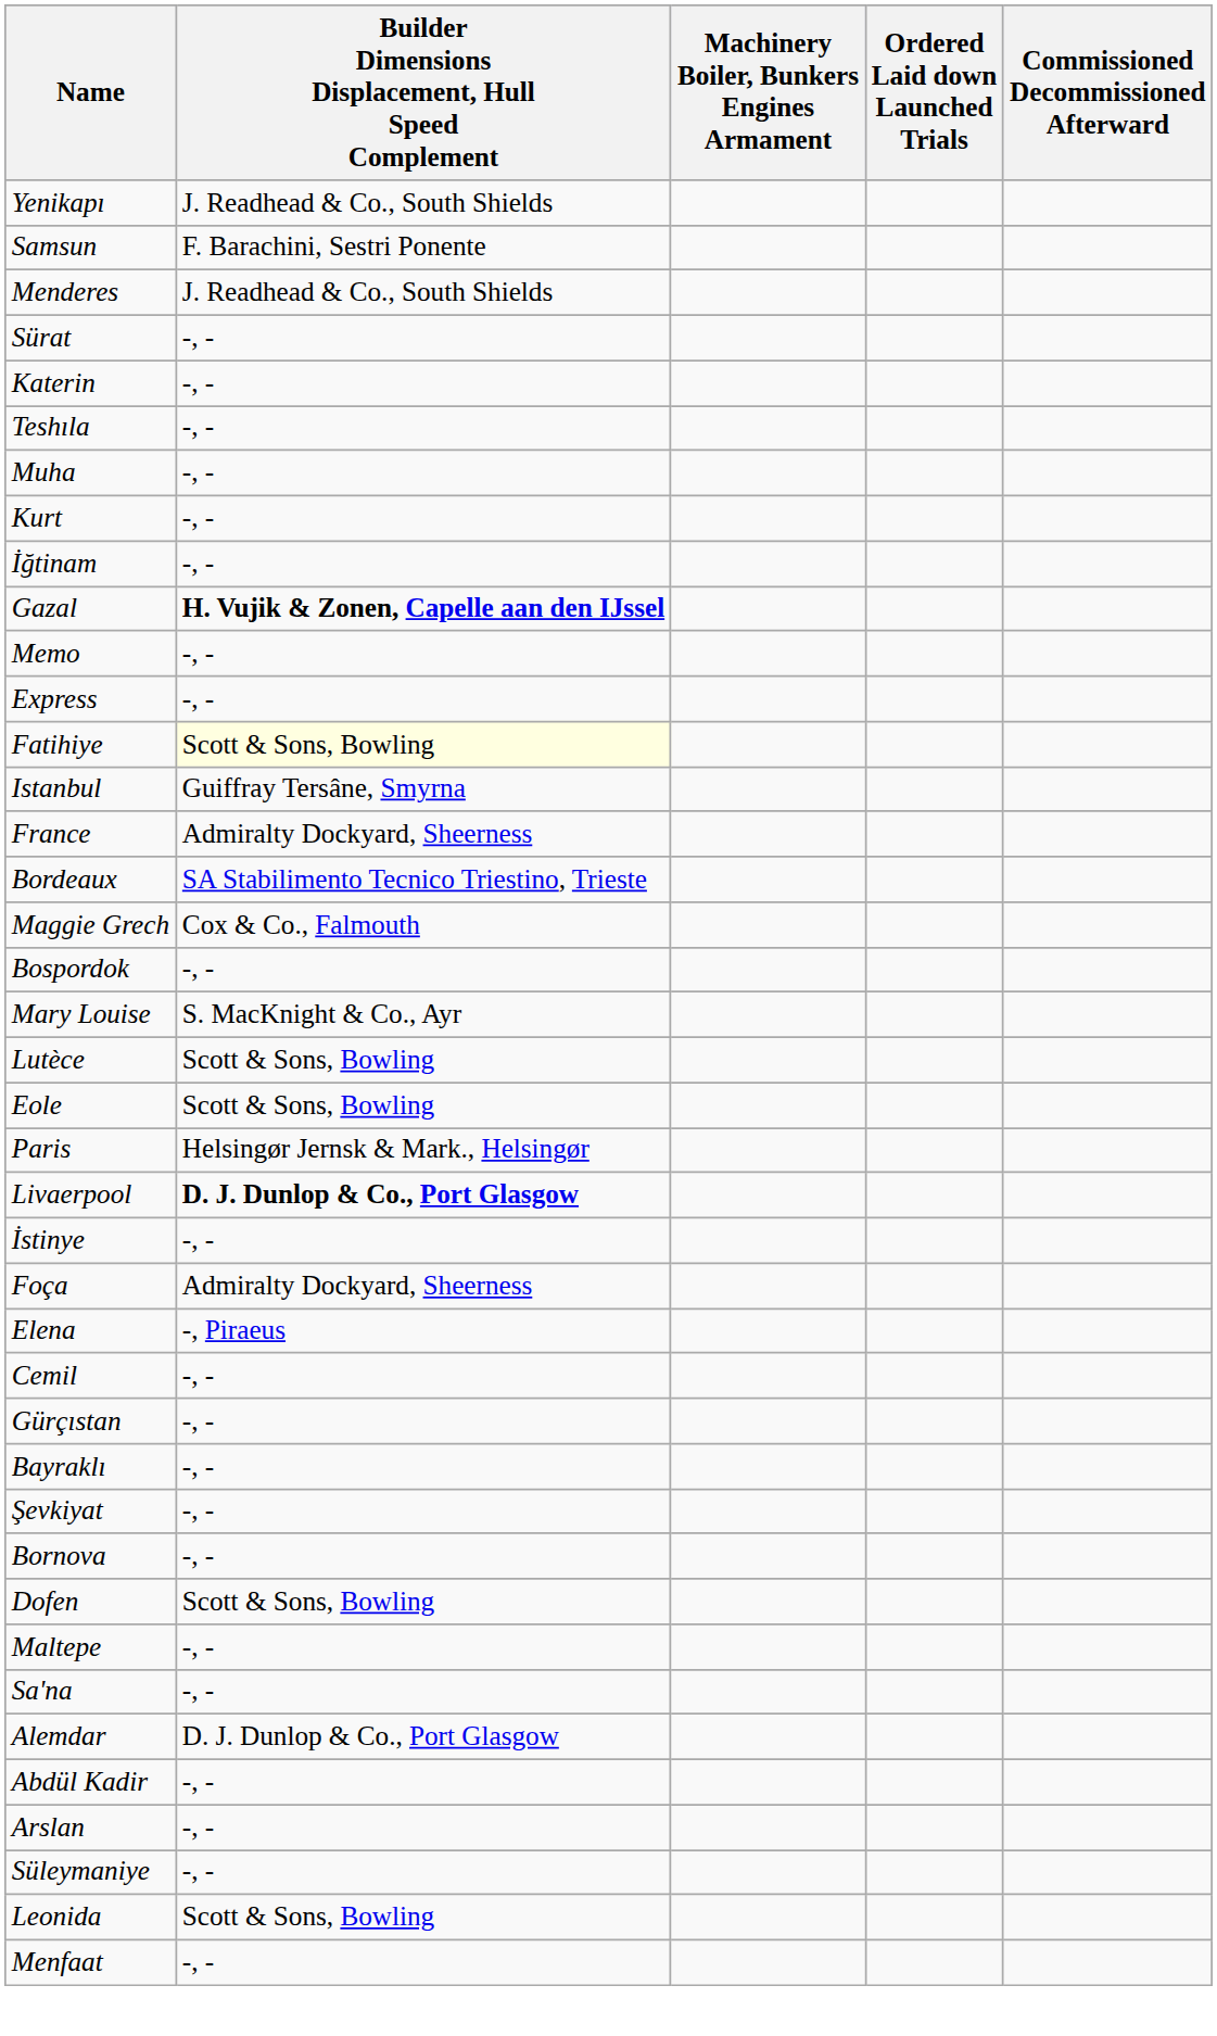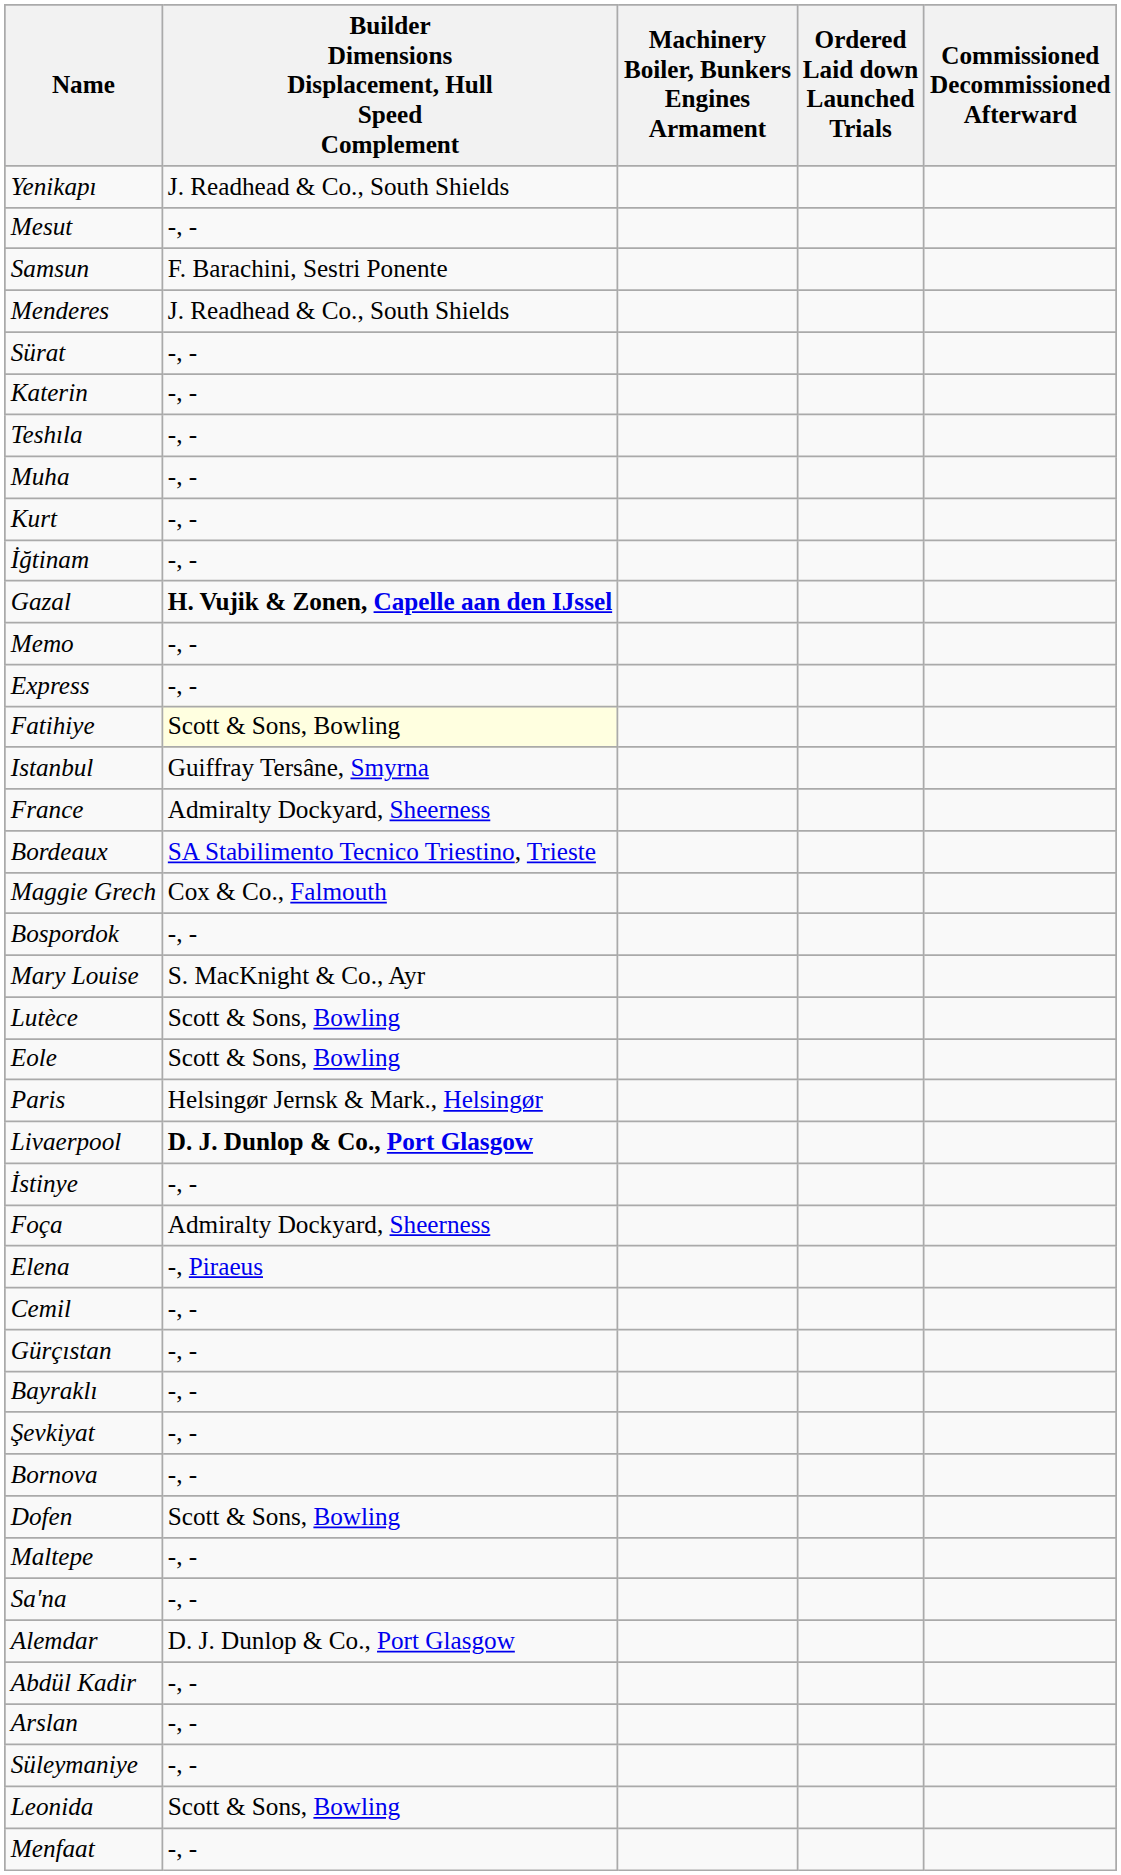+ row: Mesut | -, -
